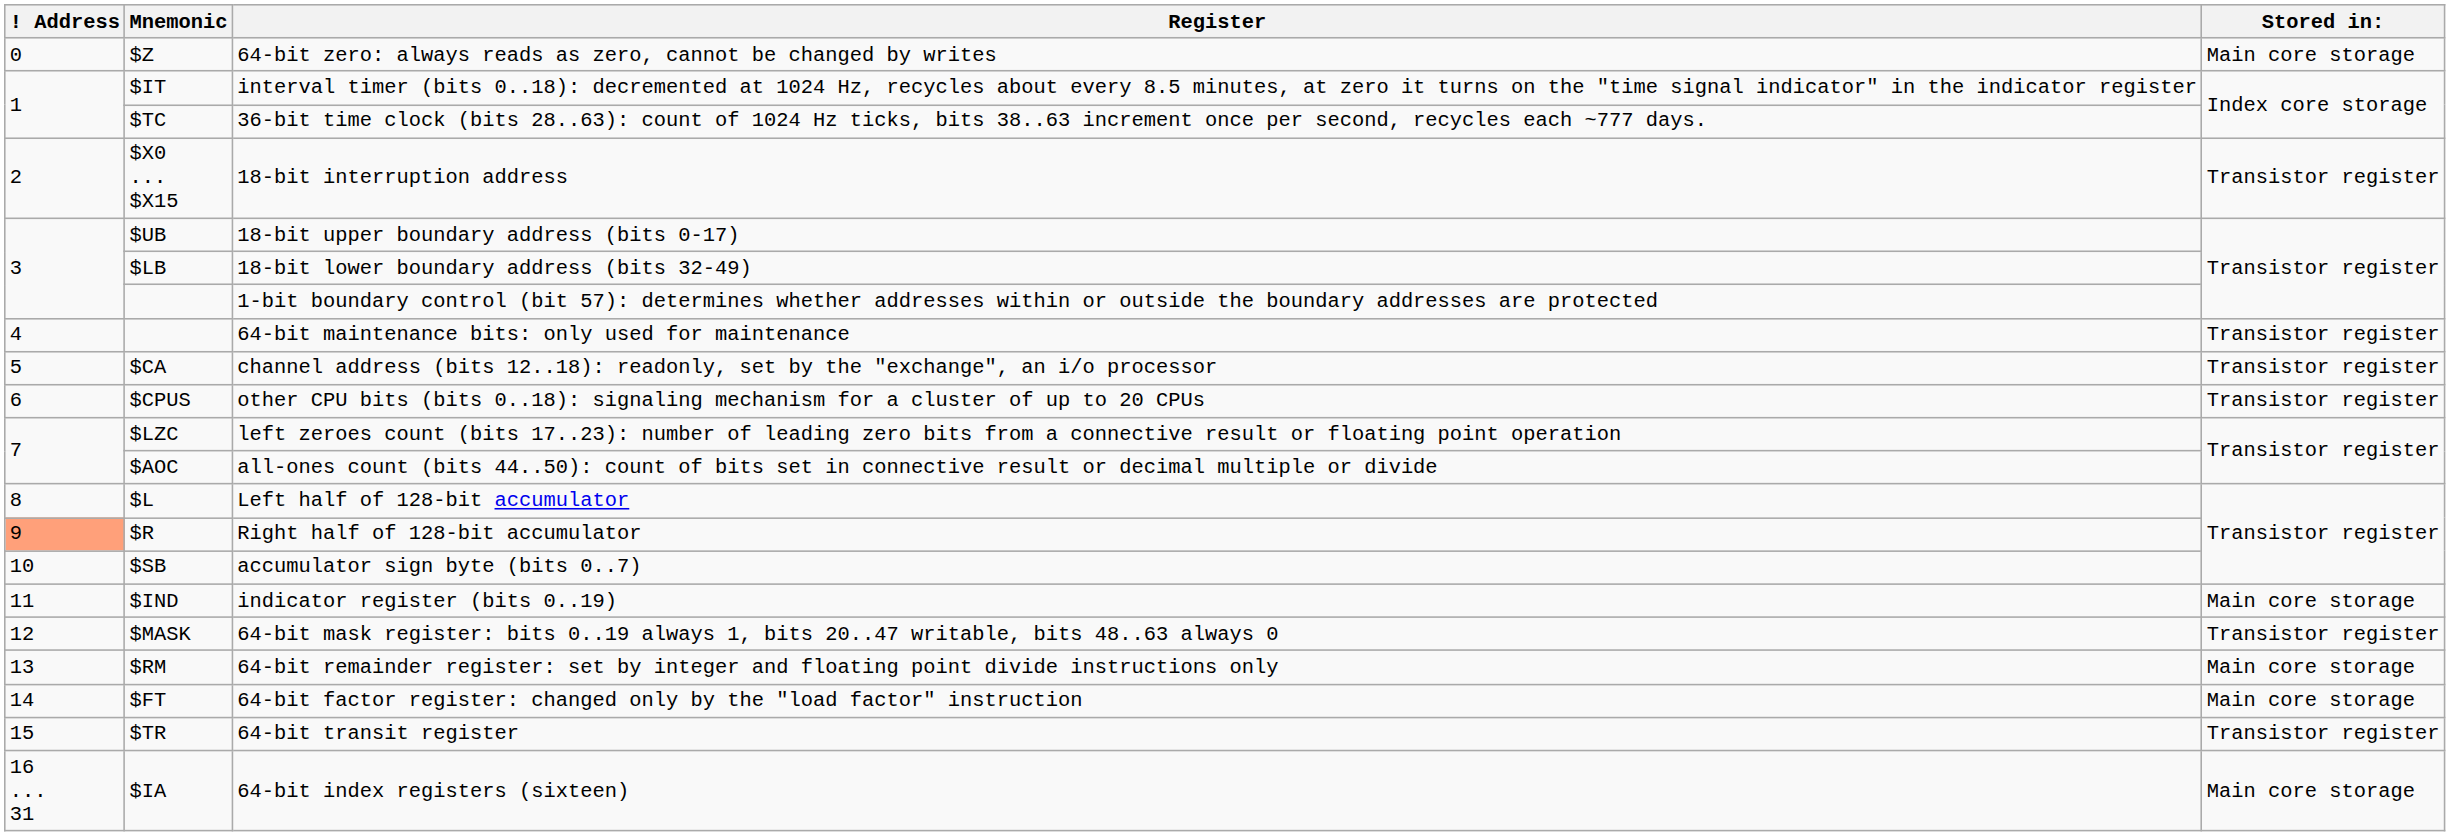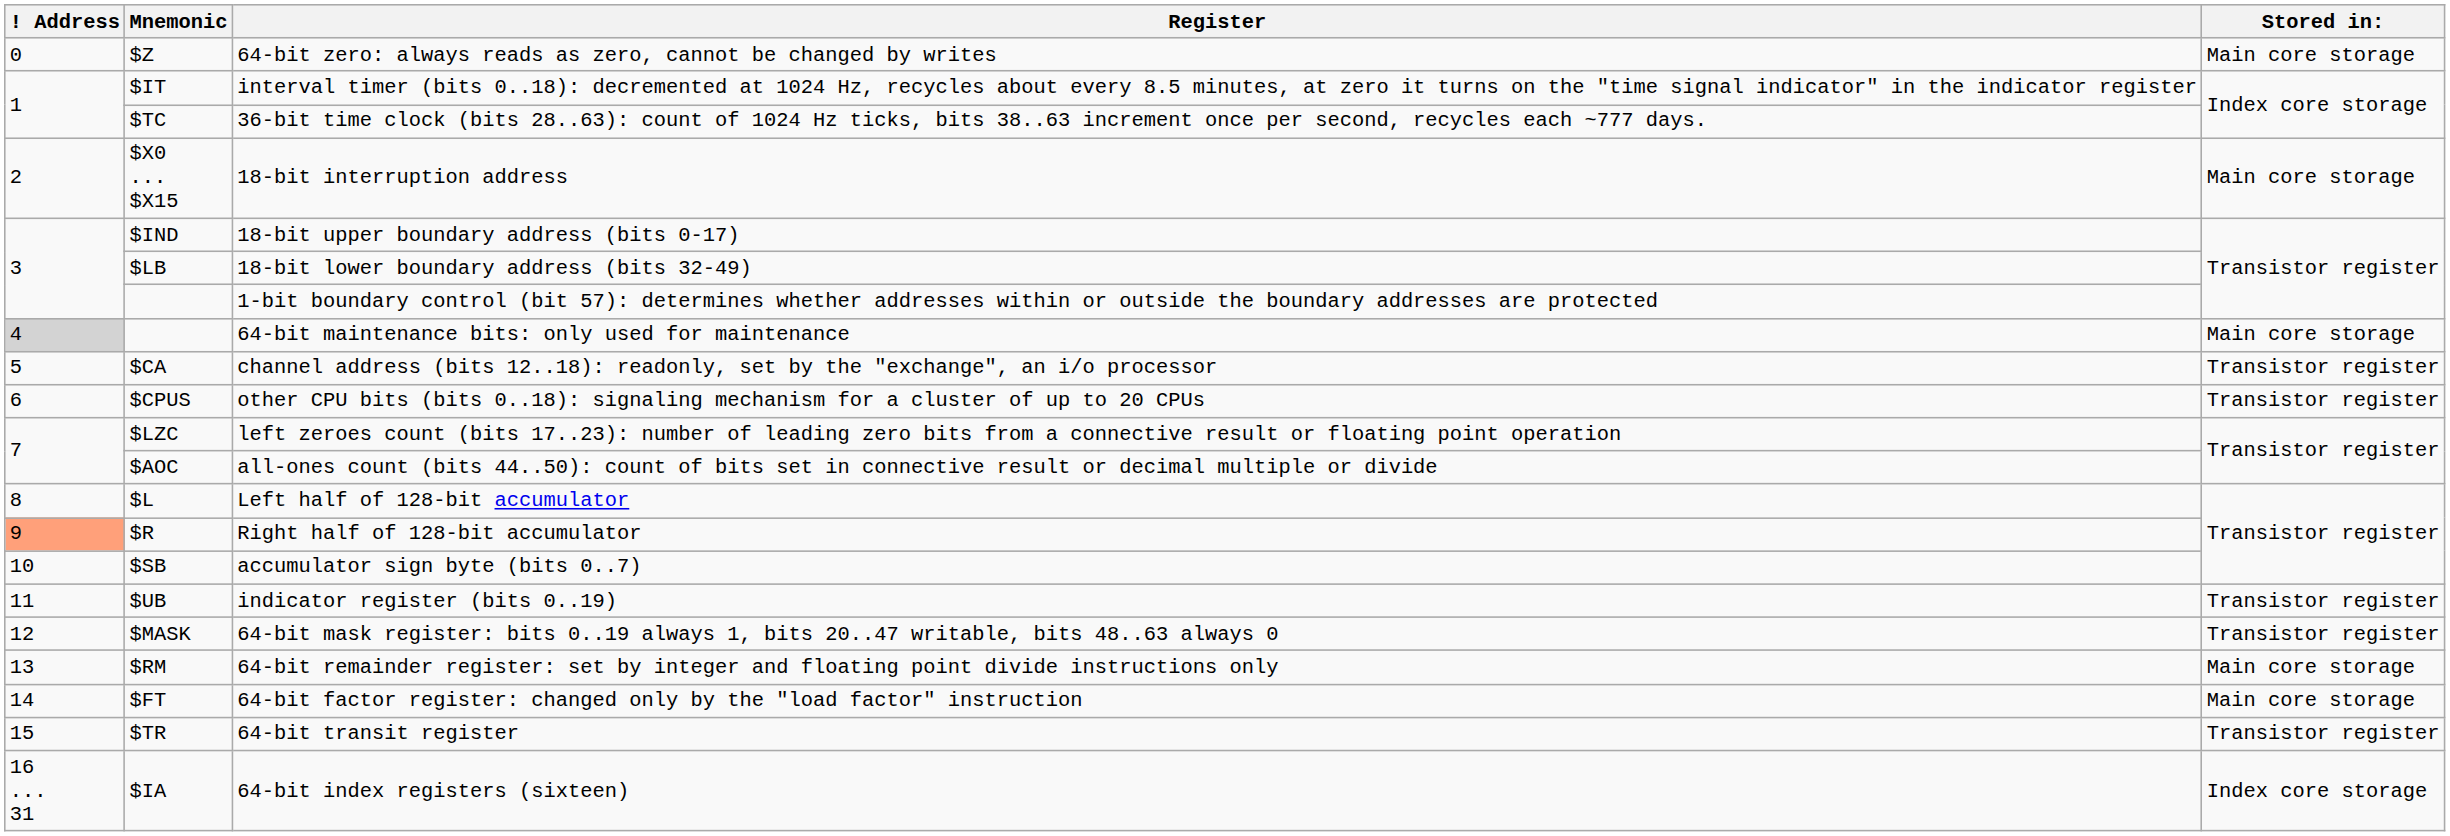18-bit interruption address | Stored in:: Transistor register -> Main core storage
18-bit upper boundary address (bits 0-17) | Mnemonic: $UB -> $IND
64-bit maintenance bits: only used for maintenance | ! Address: no background -> lightgrey background
64-bit maintenance bits: only used for maintenance | Stored in:: Transistor register -> Main core storage
indicator register (bits 0..19) | Mnemonic: $IND -> $UB
indicator register (bits 0..19) | Stored in:: Main core storage -> Transistor register
64-bit index registers (sixteen) | Stored in:: Main core storage -> Index core storage
